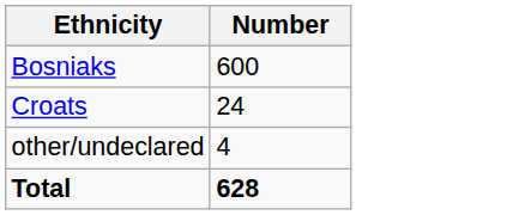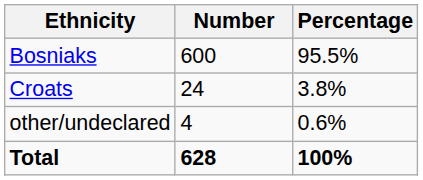+ column: Percentage | 95.5% | 3.8% | 0.6% | 100%
